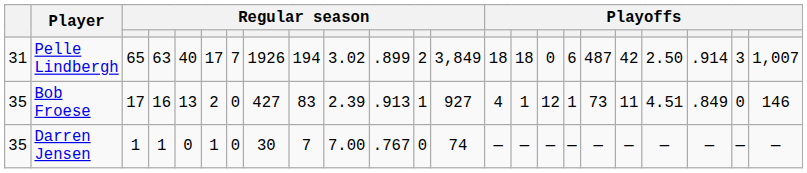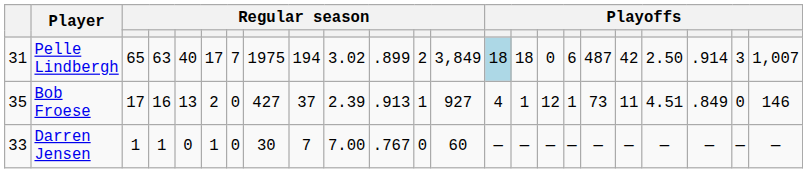Pelle Lindbergh | column 8: 1926 -> 1975
Pelle Lindbergh | column 14: no background -> lightblue background
Bob Froese | column 9: 83 -> 37
Darren Jensen | column 1: 35 -> 33
Darren Jensen | column 13: 74 -> 60
